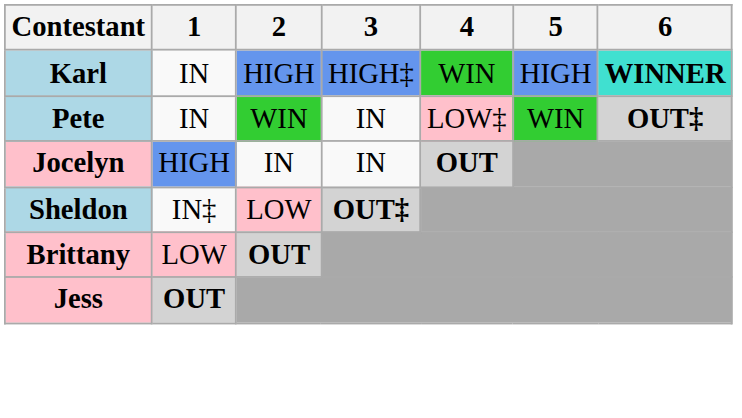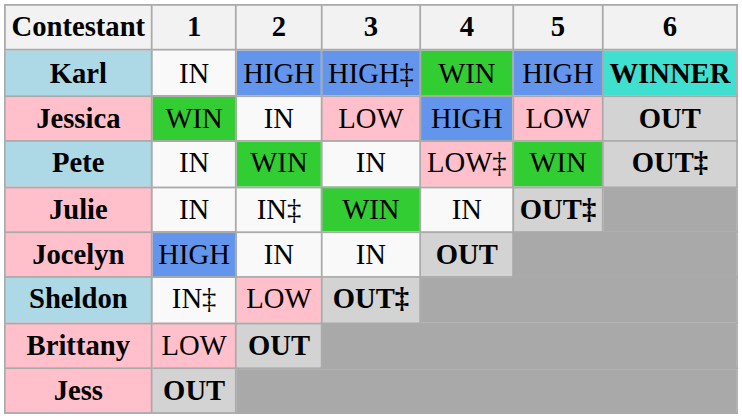+ row: Jessica | WIN | IN | LOW | HIGH | LOW | OUT
+ row: Julie | IN | IN‡ | WIN | IN | OUT‡
